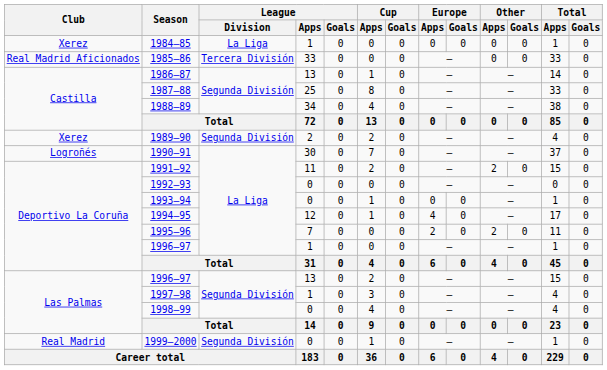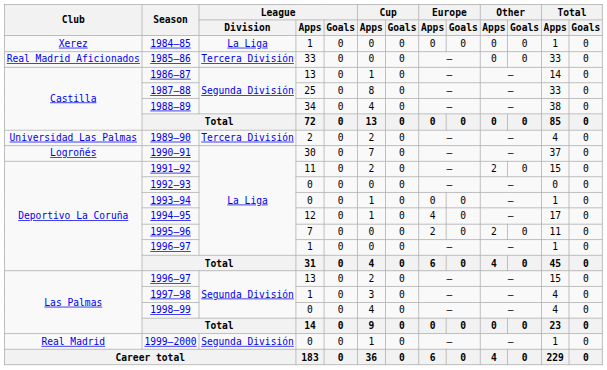1989–90 | Club: Xerez -> Universidad Las Palmas
1989–90 | League / Division: Segunda División -> Tercera División
